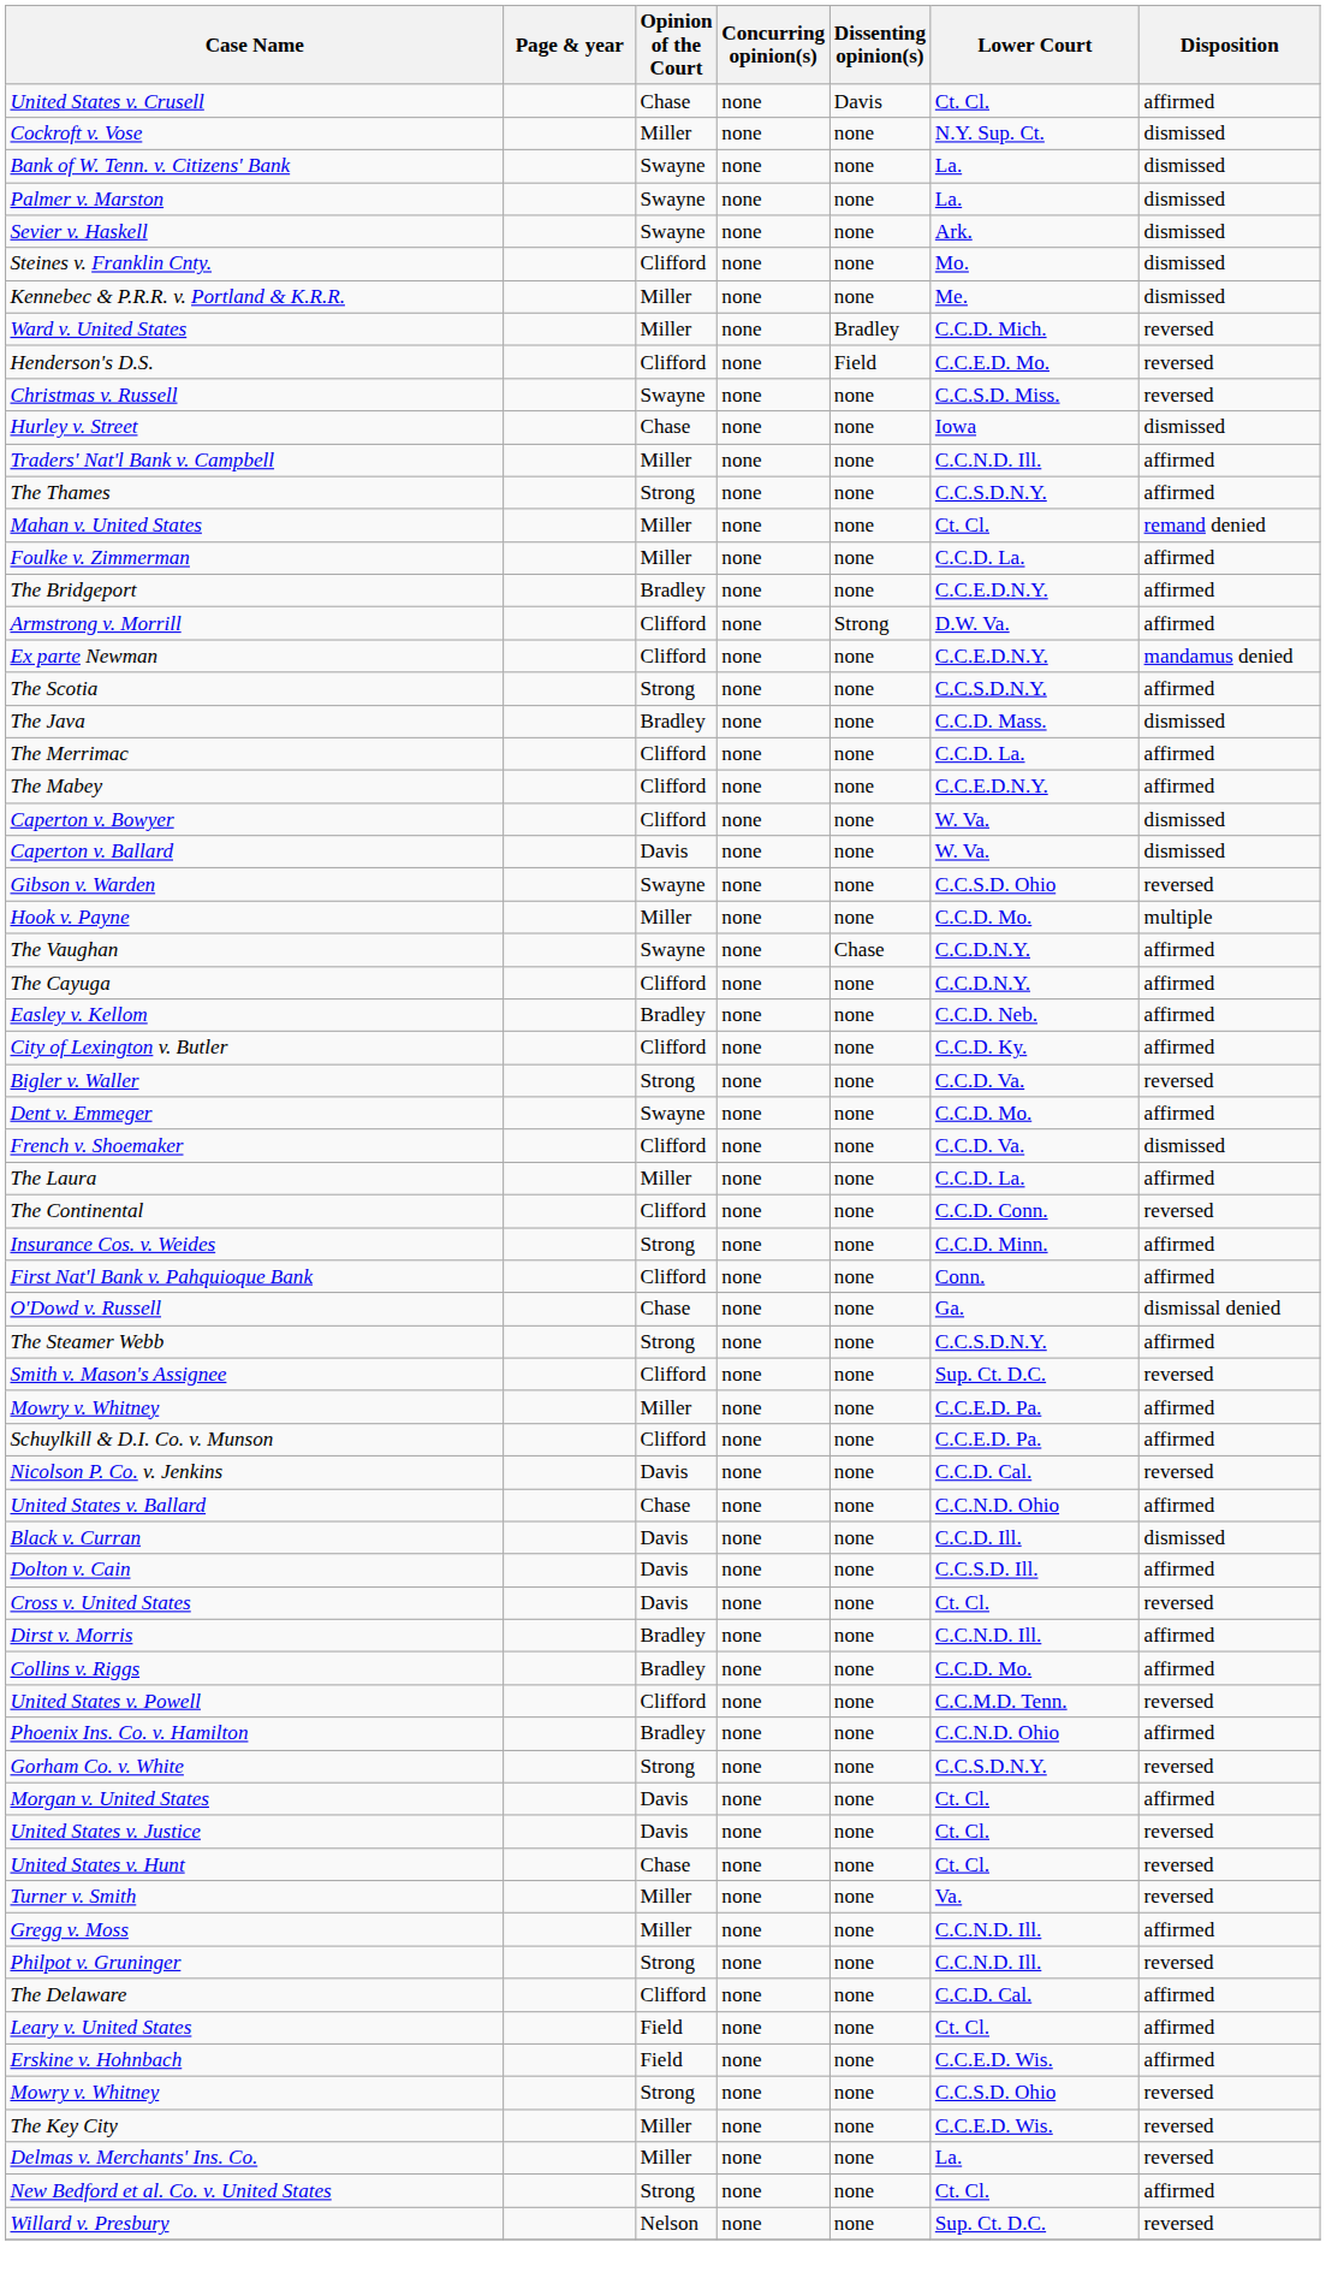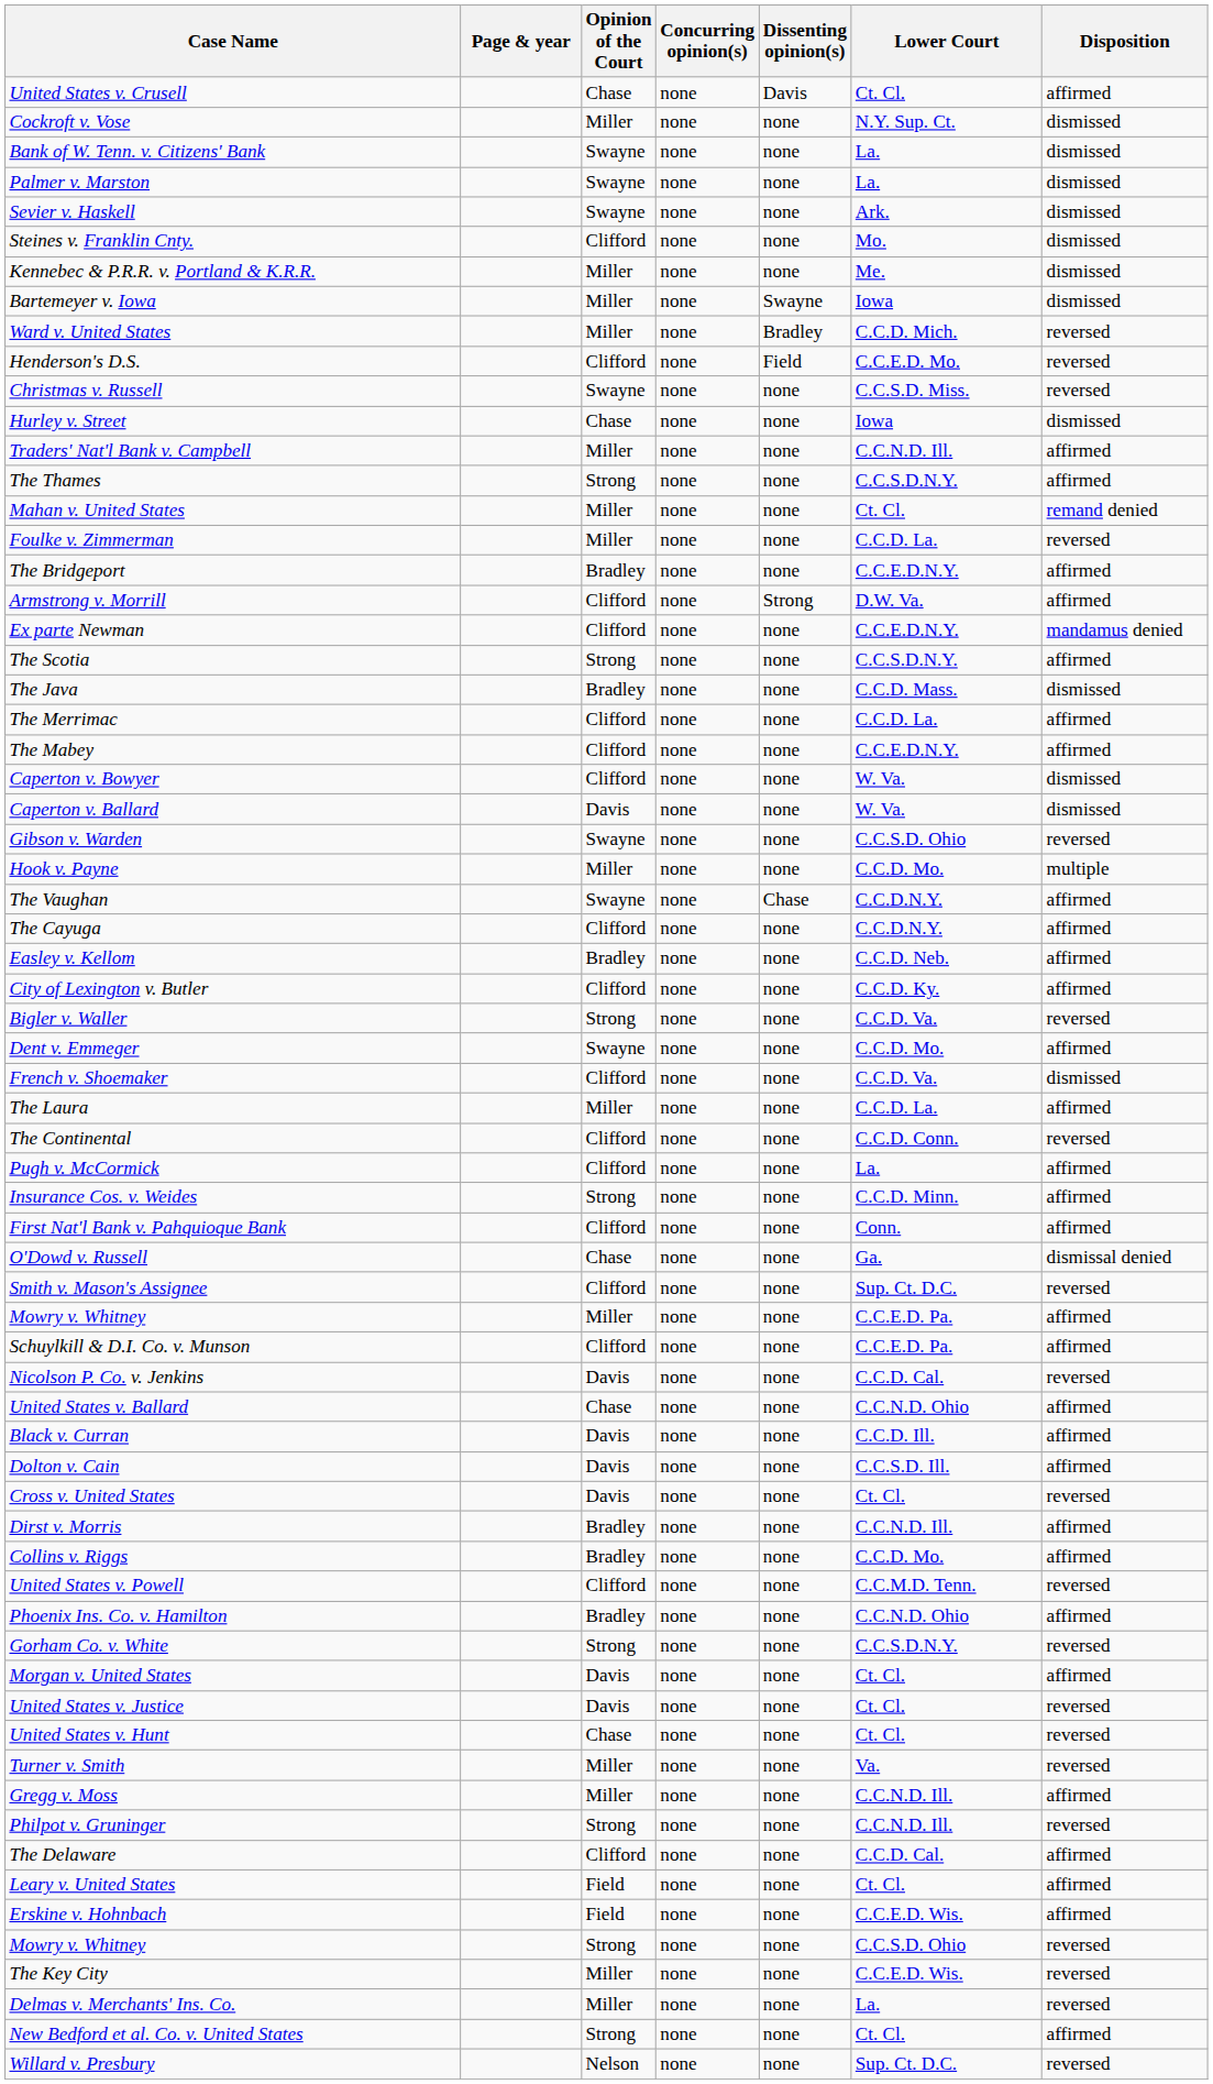+ row: Bartemeyer v. Iowa | Miller | none | Swayne | Iowa | dismissed
Foulke v. Zimmerman | Disposition: affirmed -> reversed
+ row: Pugh v. McCormick | Clifford | none | none | La. | affirmed
- row: The Steamer Webb | Strong | none | none | C.C.S.D.N.Y. | affirmed
Black v. Curran | Disposition: dismissed -> affirmed
